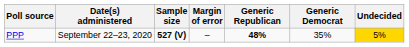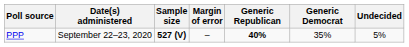PPP | Generic Republican: 48% -> 40%
PPP | Undecided: gold background -> no background
